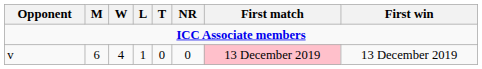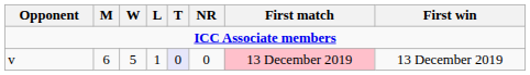v | W: 4 -> 5
v | T: no background -> lavender background
